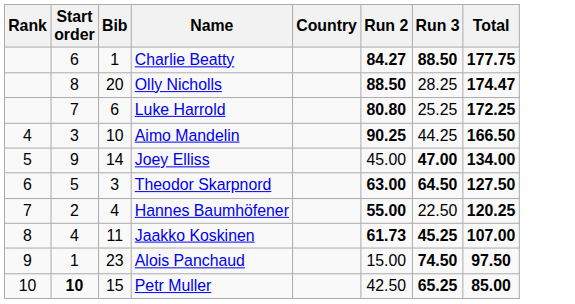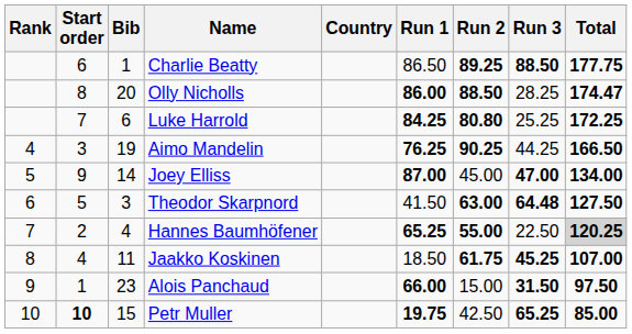+ column: Run 1 | 86.50 | 86.00 | 84.25 | 76.25 | 87.00 | 41.50 | 65.25 | 18.50 | 66.00 | 19.75
Charlie Beatty | Run 2: 84.27 -> 89.25
Aimo Mandelin | Bib: 10 -> 19
Theodor Skarpnord | Run 3: 64.50 -> 64.48
Hannes Baumhöfener | Total: no background -> lightgrey background
Jaakko Koskinen | Run 2: 61.73 -> 61.75
Alois Panchaud | Run 3: 74.50 -> 31.50
